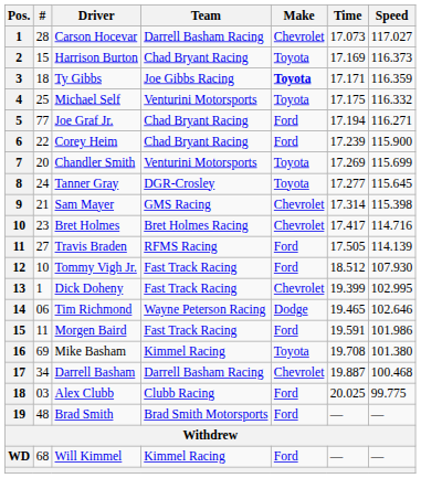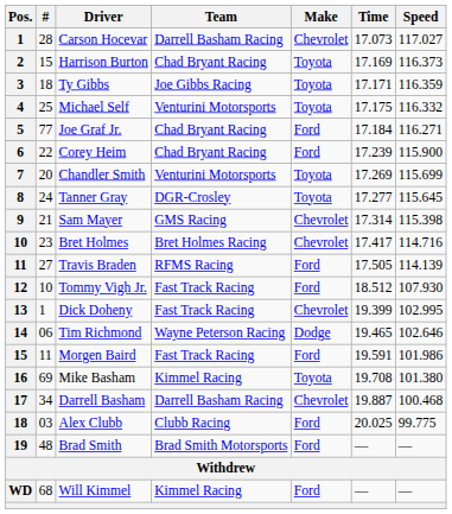Ty Gibbs | Make: bold -> normal
Joe Graf Jr. | Time: 17.194 -> 17.184
